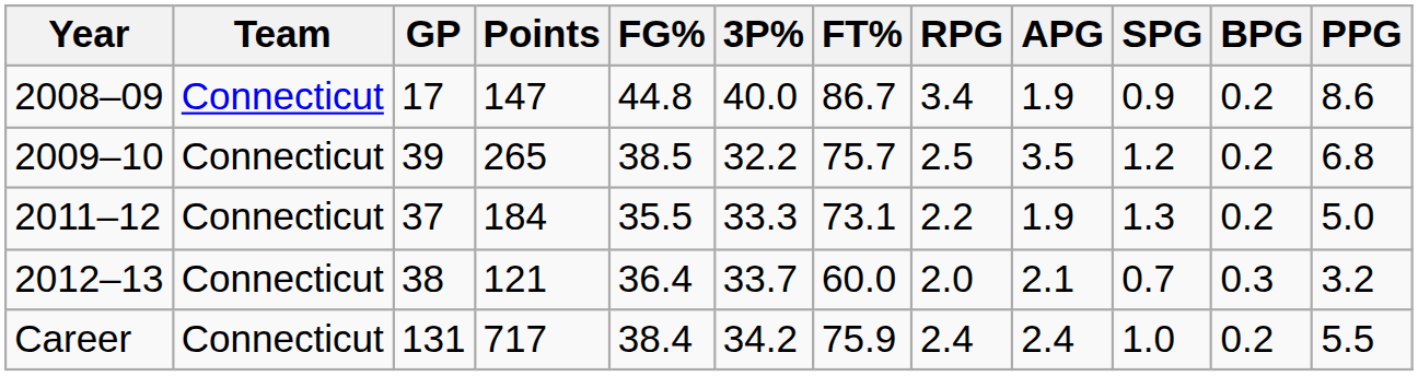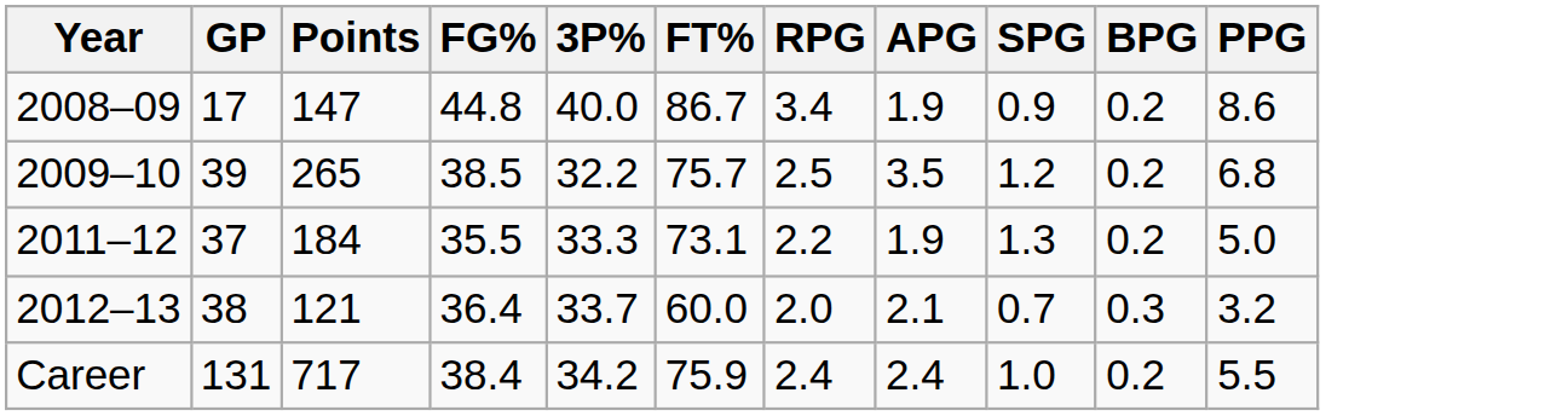- column: Team | Connecticut | Connecticut | Connecticut | Connecticut | Connecticut
